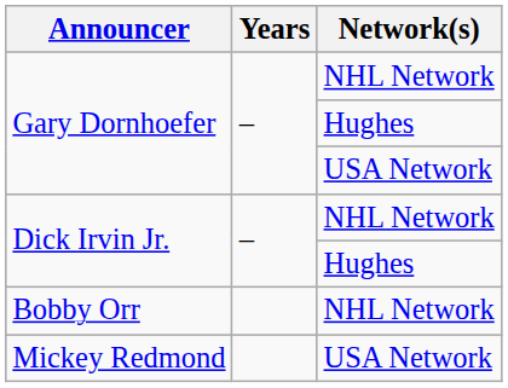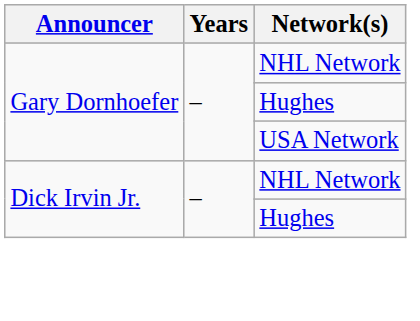- row: Bobby Orr | NHL Network
- row: Mickey Redmond | USA Network
